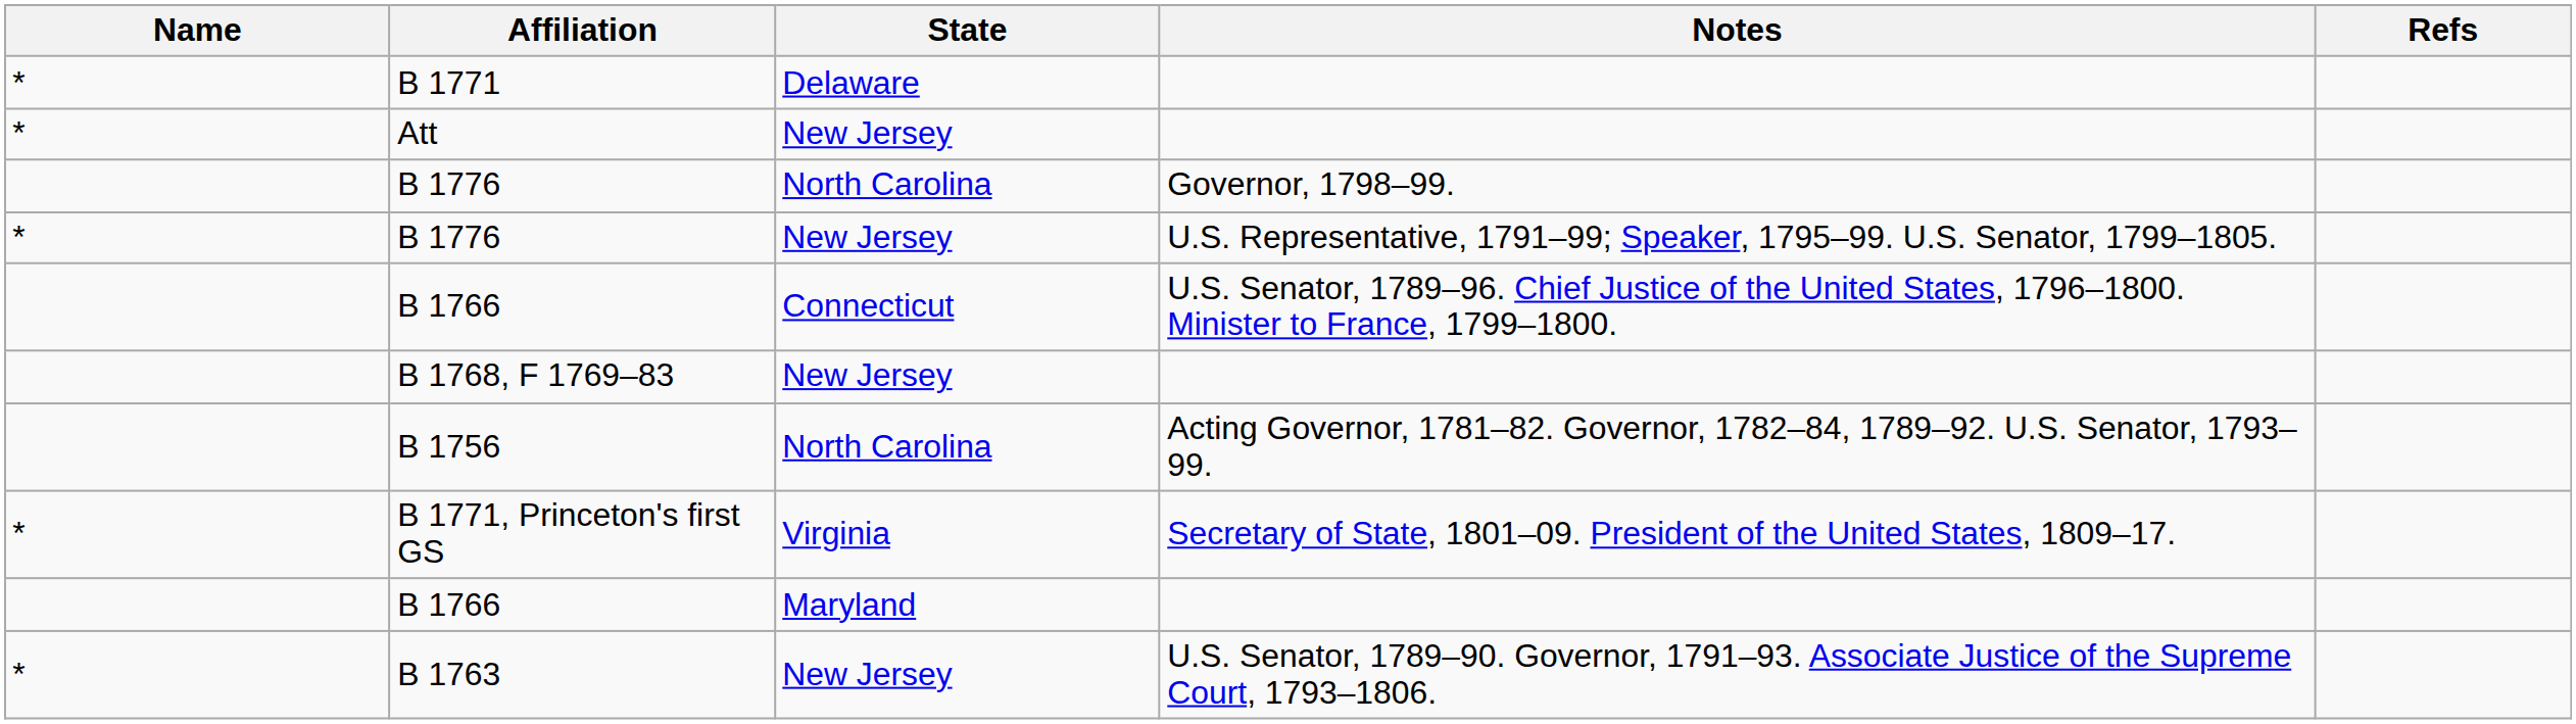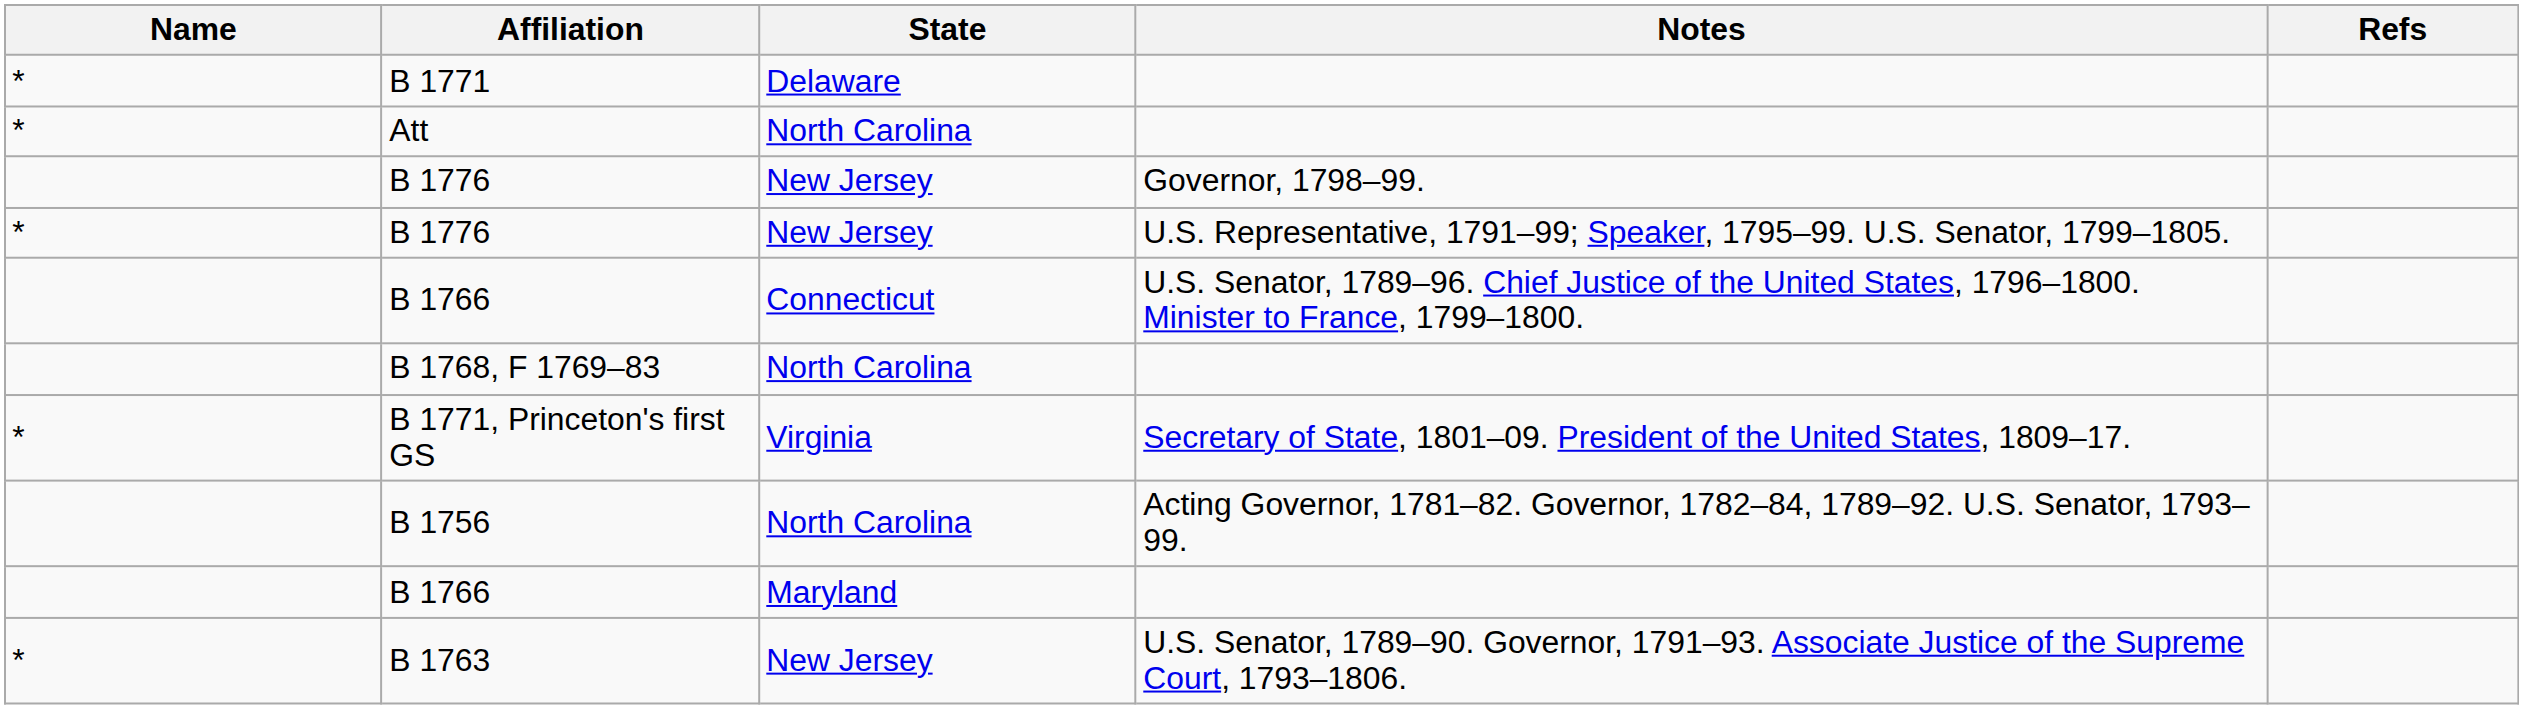Att | State: New Jersey -> North Carolina
B 1776 / Governor, 1798–99. | State: North Carolina -> New Jersey
B 1768, F 1769–83 | State: New Jersey -> North Carolina
rows swapped: B 1771, Princeton's first GS <-> B 1756
